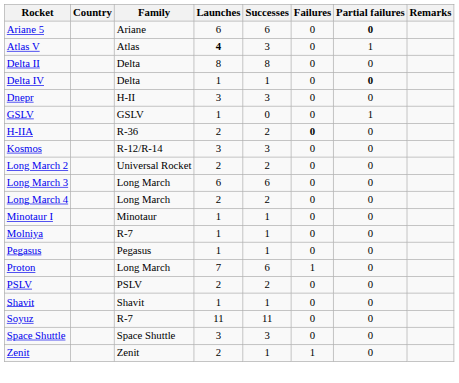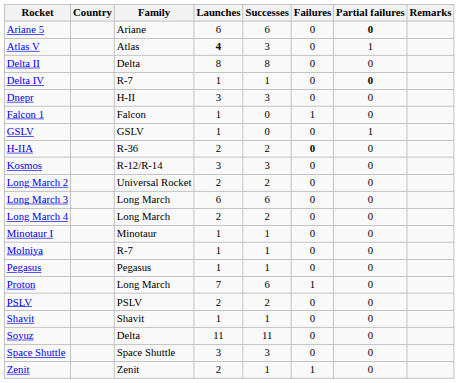Delta IV | Family: Delta -> R-7
+ row: Falcon 1 | Falcon | 1 | 0 | 1 | 0
Soyuz | Family: R-7 -> Delta
